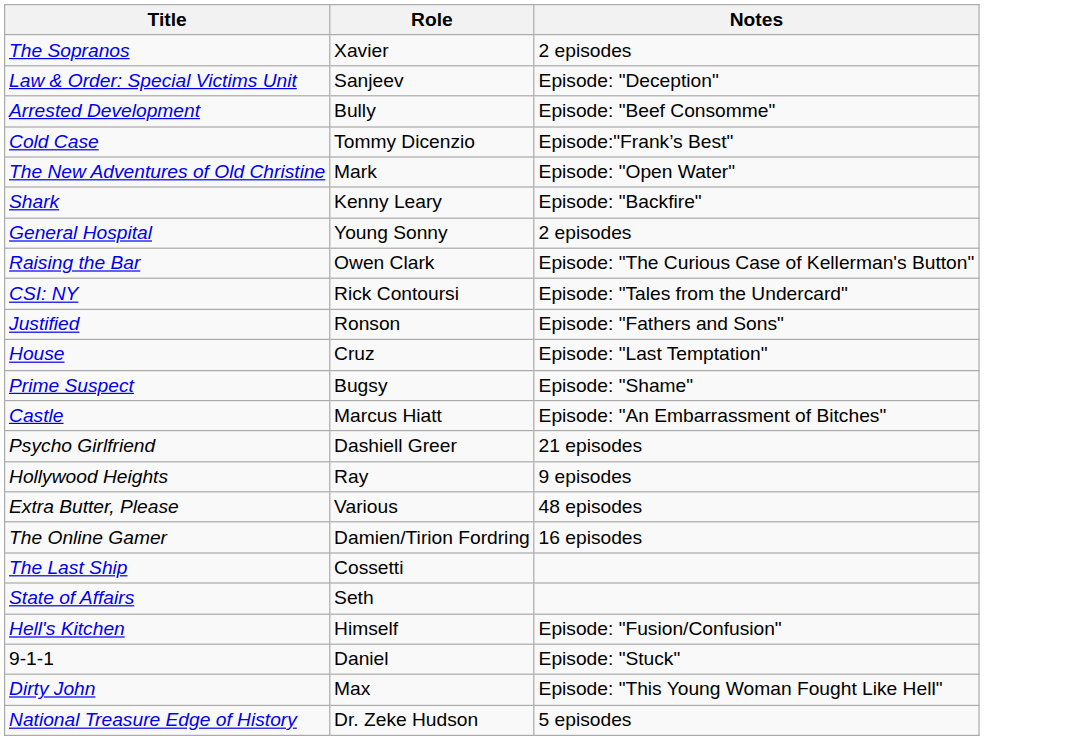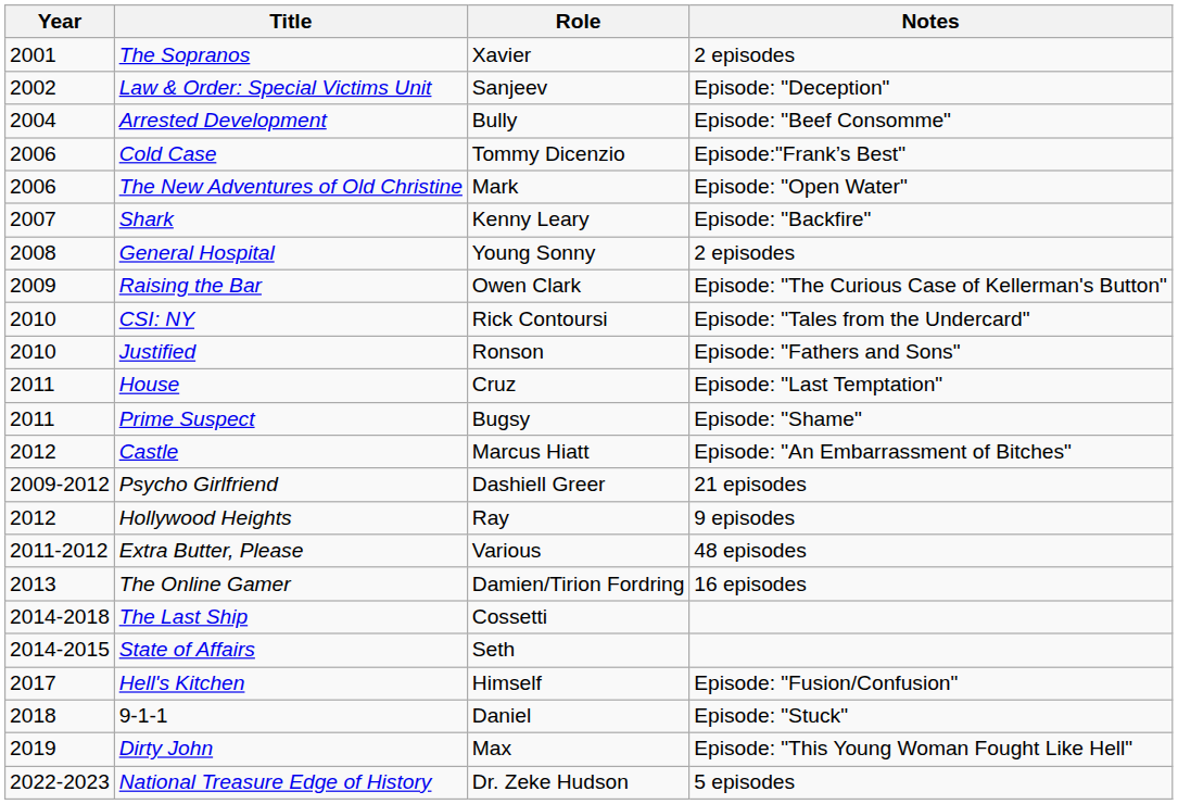+ column: Year | 2001 | 2002 | 2004 | 2006 | 2006 | 2007 | 2008 | 2009 | 2010 | 2010 | 2011 | 2011 | 2012 | 2009-2012 | 2012 | 2011-2012 | 2013 | 2014-2018 | 2014-2015 | 2017 | 2018 | 2019 | 2022-2023
